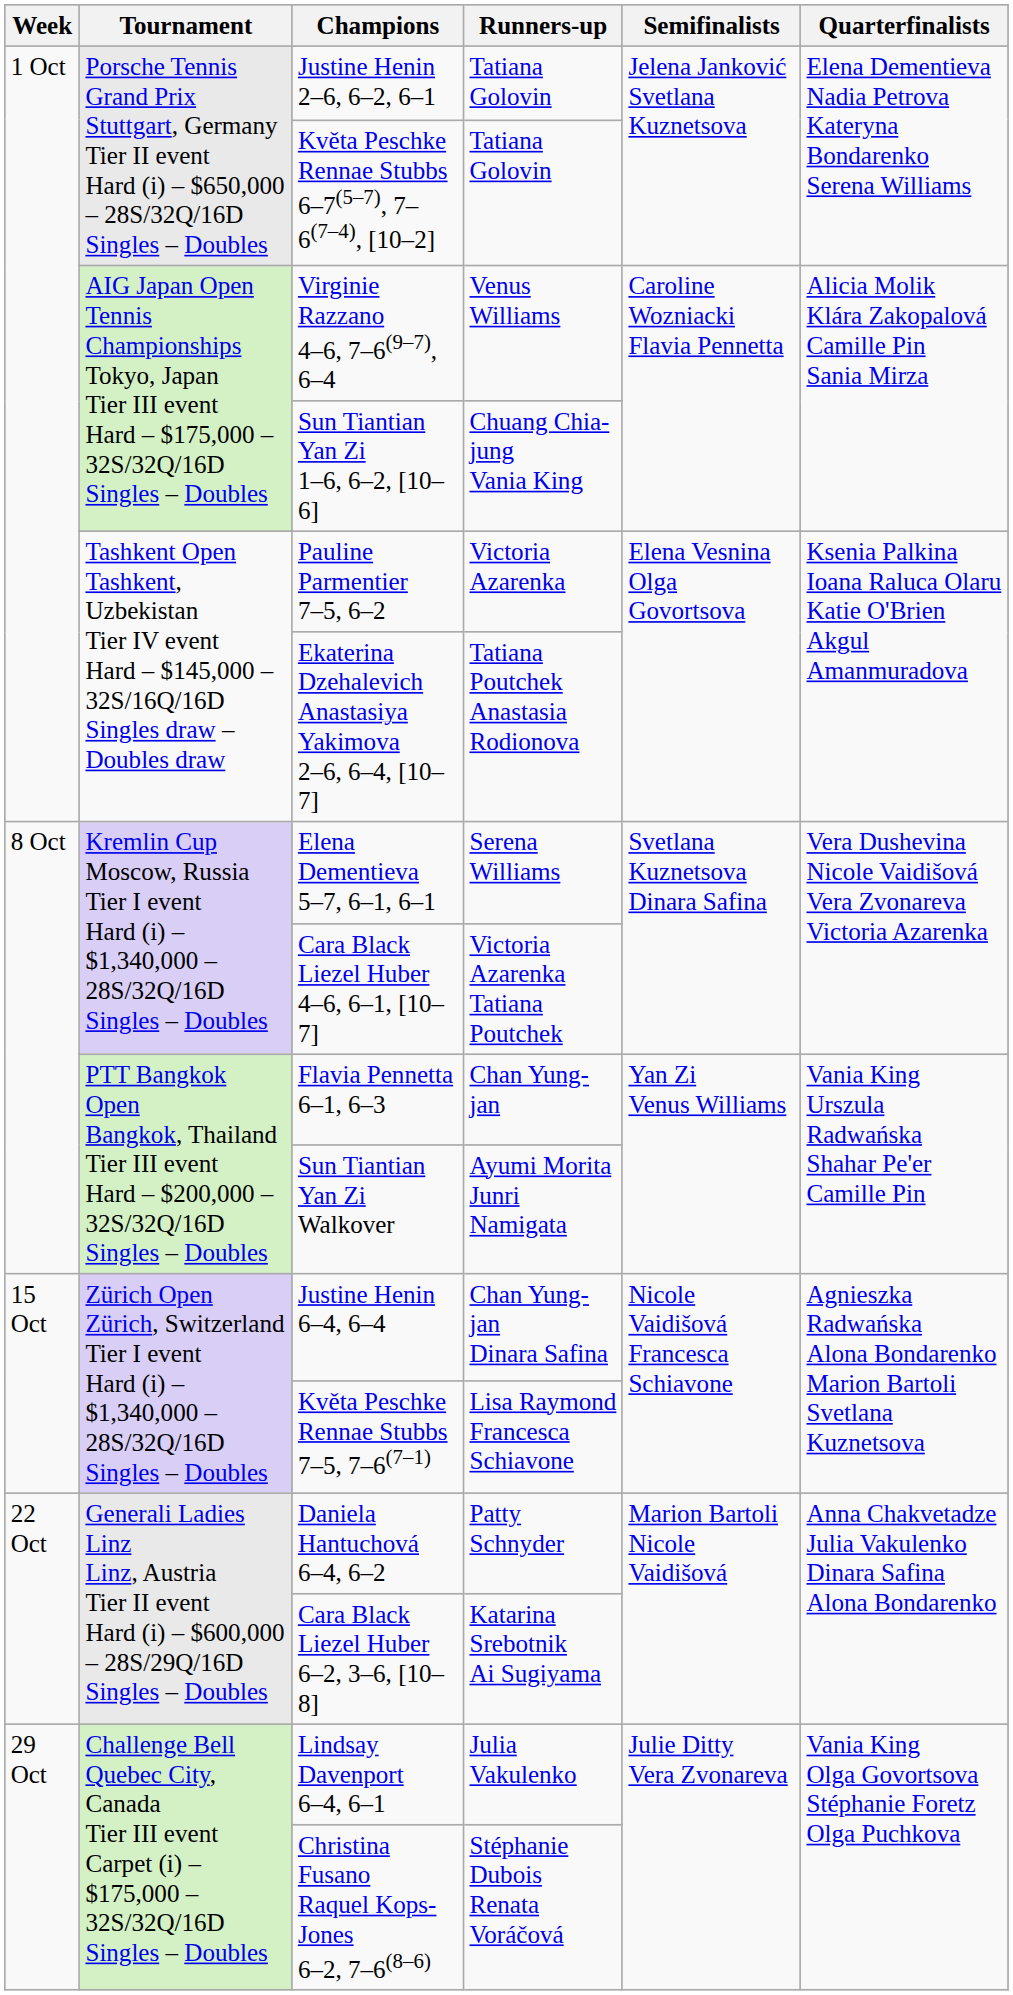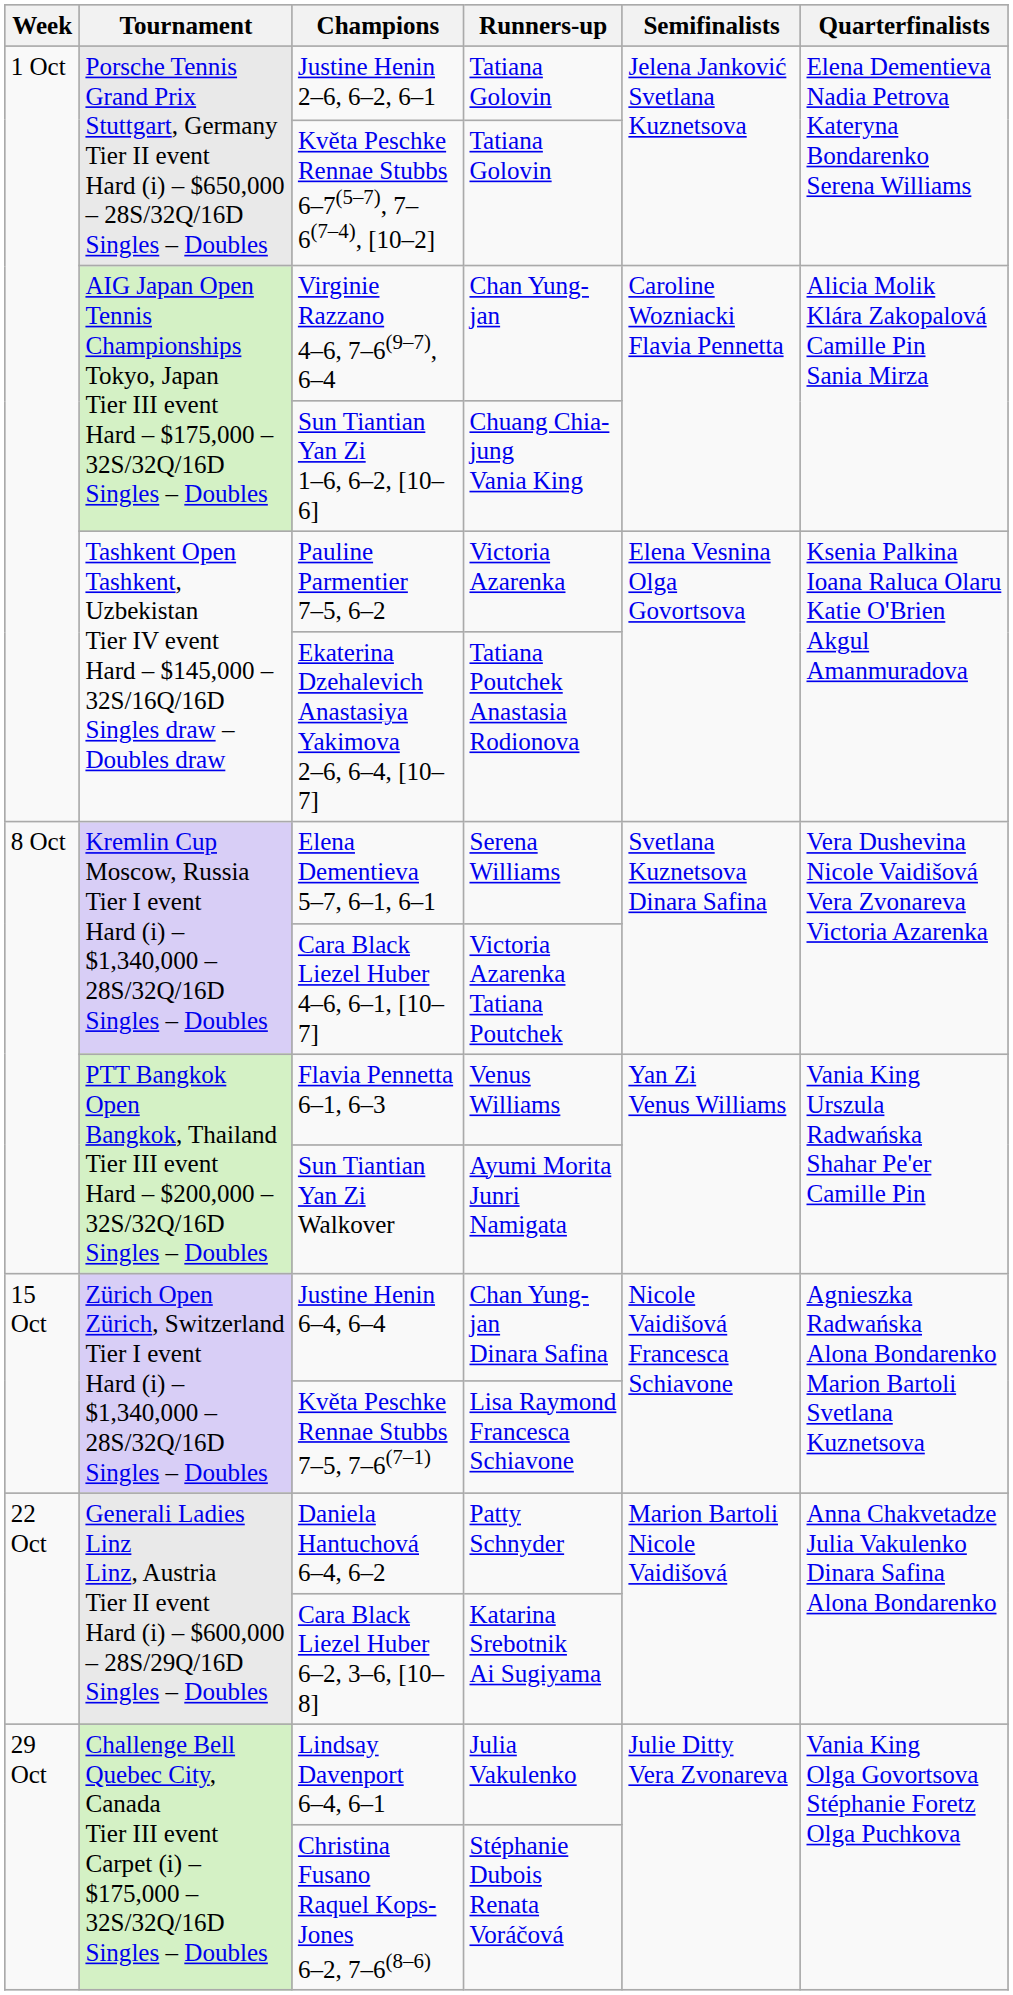Virginie Razzano 4–6, 7–6(9–7), 6–4 | Runners-up: Venus Williams -> Chan Yung-jan
Flavia Pennetta 6–1, 6–3 | Runners-up: Chan Yung-jan -> Venus Williams
